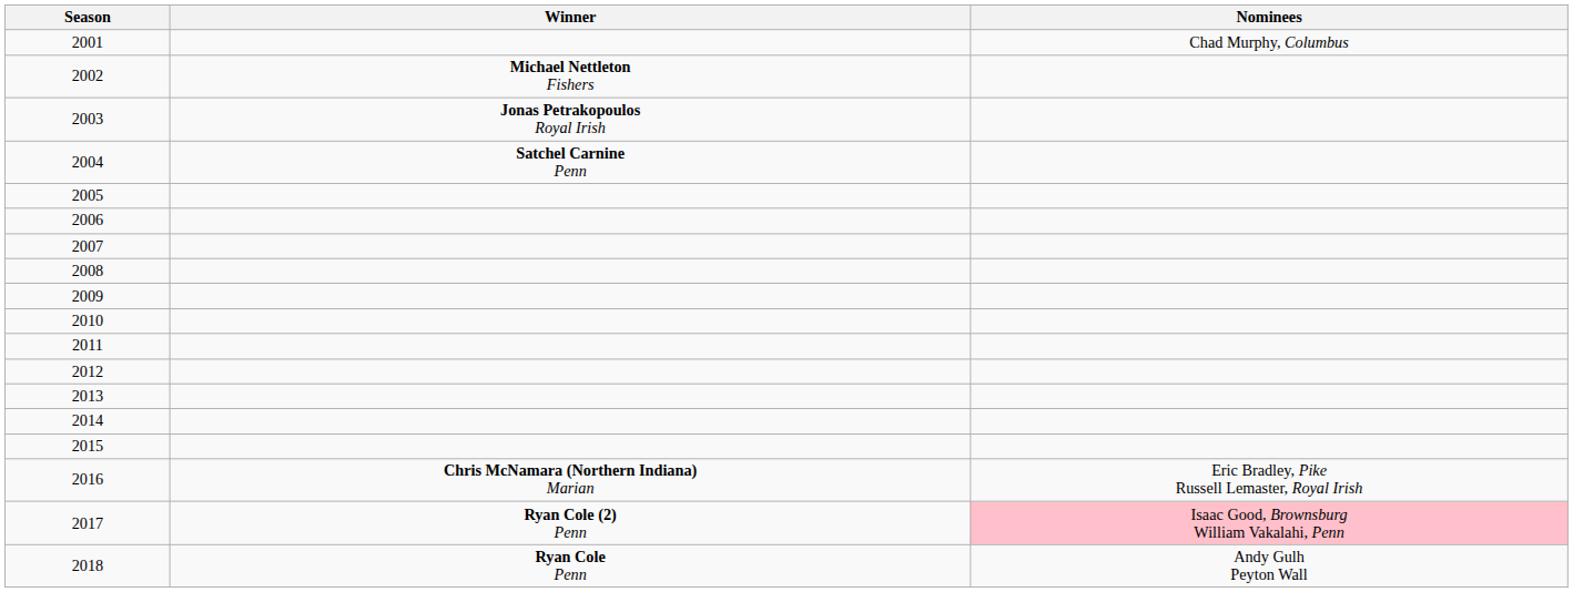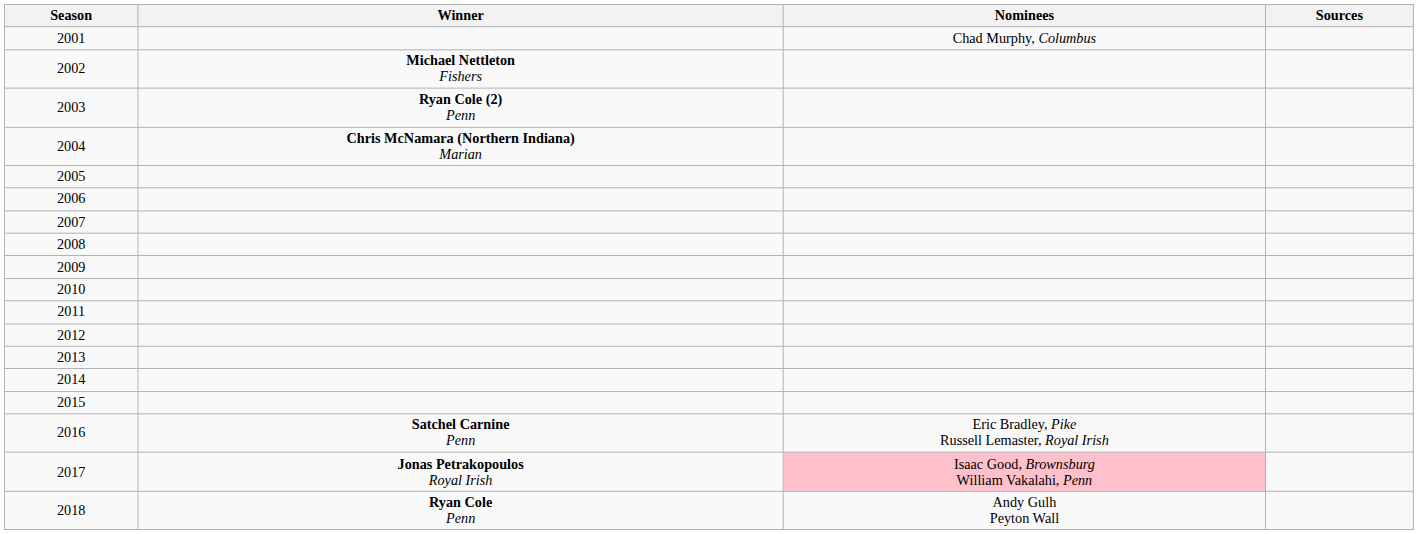+ column: Sources
2003 | Winner: Jonas Petrakopoulos Royal Irish -> Ryan Cole (2) Penn
2004 | Winner: Satchel Carnine Penn -> Chris McNamara (Northern Indiana) Marian
2016 | Winner: Chris McNamara (Northern Indiana) Marian -> Satchel Carnine Penn
2017 | Winner: Ryan Cole (2) Penn -> Jonas Petrakopoulos Royal Irish
